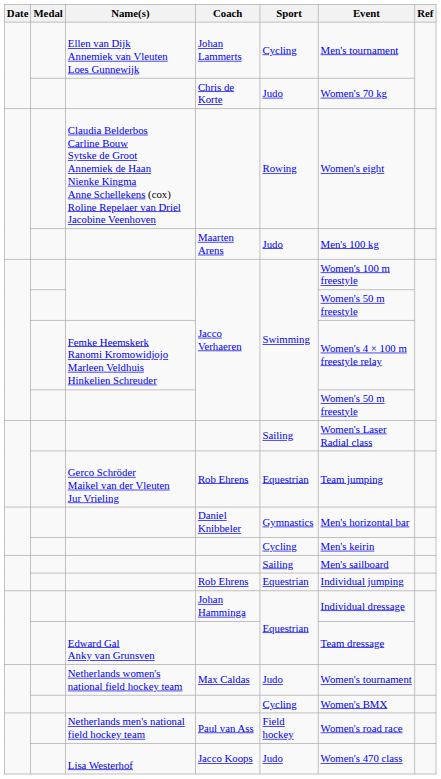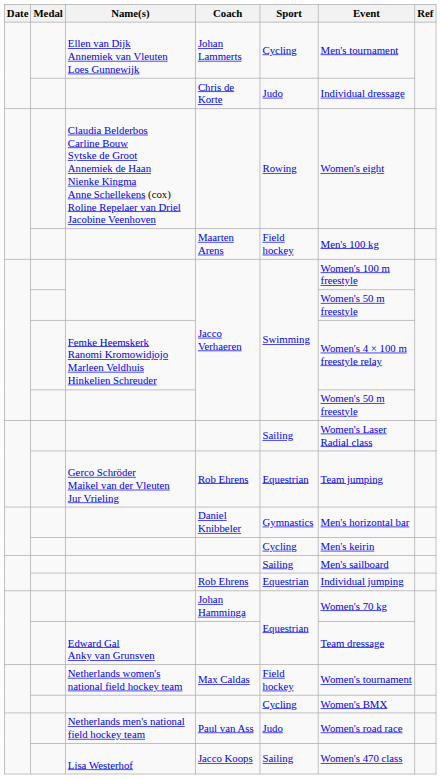Chris de Korte | Event: Women's 70 kg -> Individual dressage
Maarten Arens | Sport: Judo -> Field hockey
Johan Hamminga | Event: Individual dressage -> Women's 70 kg
Max Caldas | Sport: Judo -> Field hockey
Paul van Ass | Sport: Field hockey -> Judo
Jacco Koops | Sport: Judo -> Sailing
